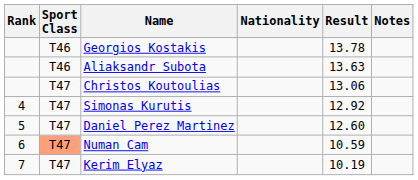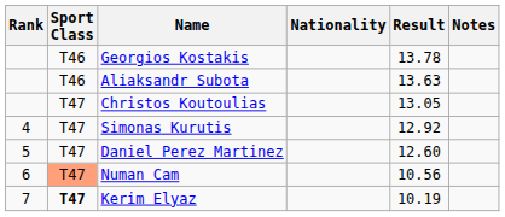Christos Koutoulias | Result: 13.06 -> 13.05
Numan Cam | Result: 10.59 -> 10.56
Kerim Elyaz | Sport Class: normal -> bold
